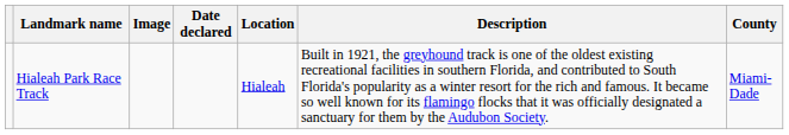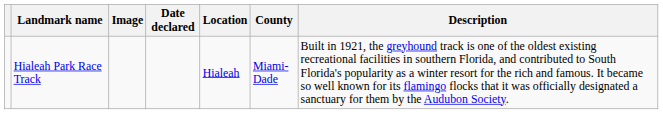columns swapped: County <-> Description
